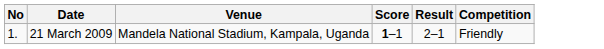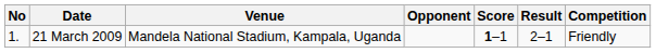+ column: Opponent
